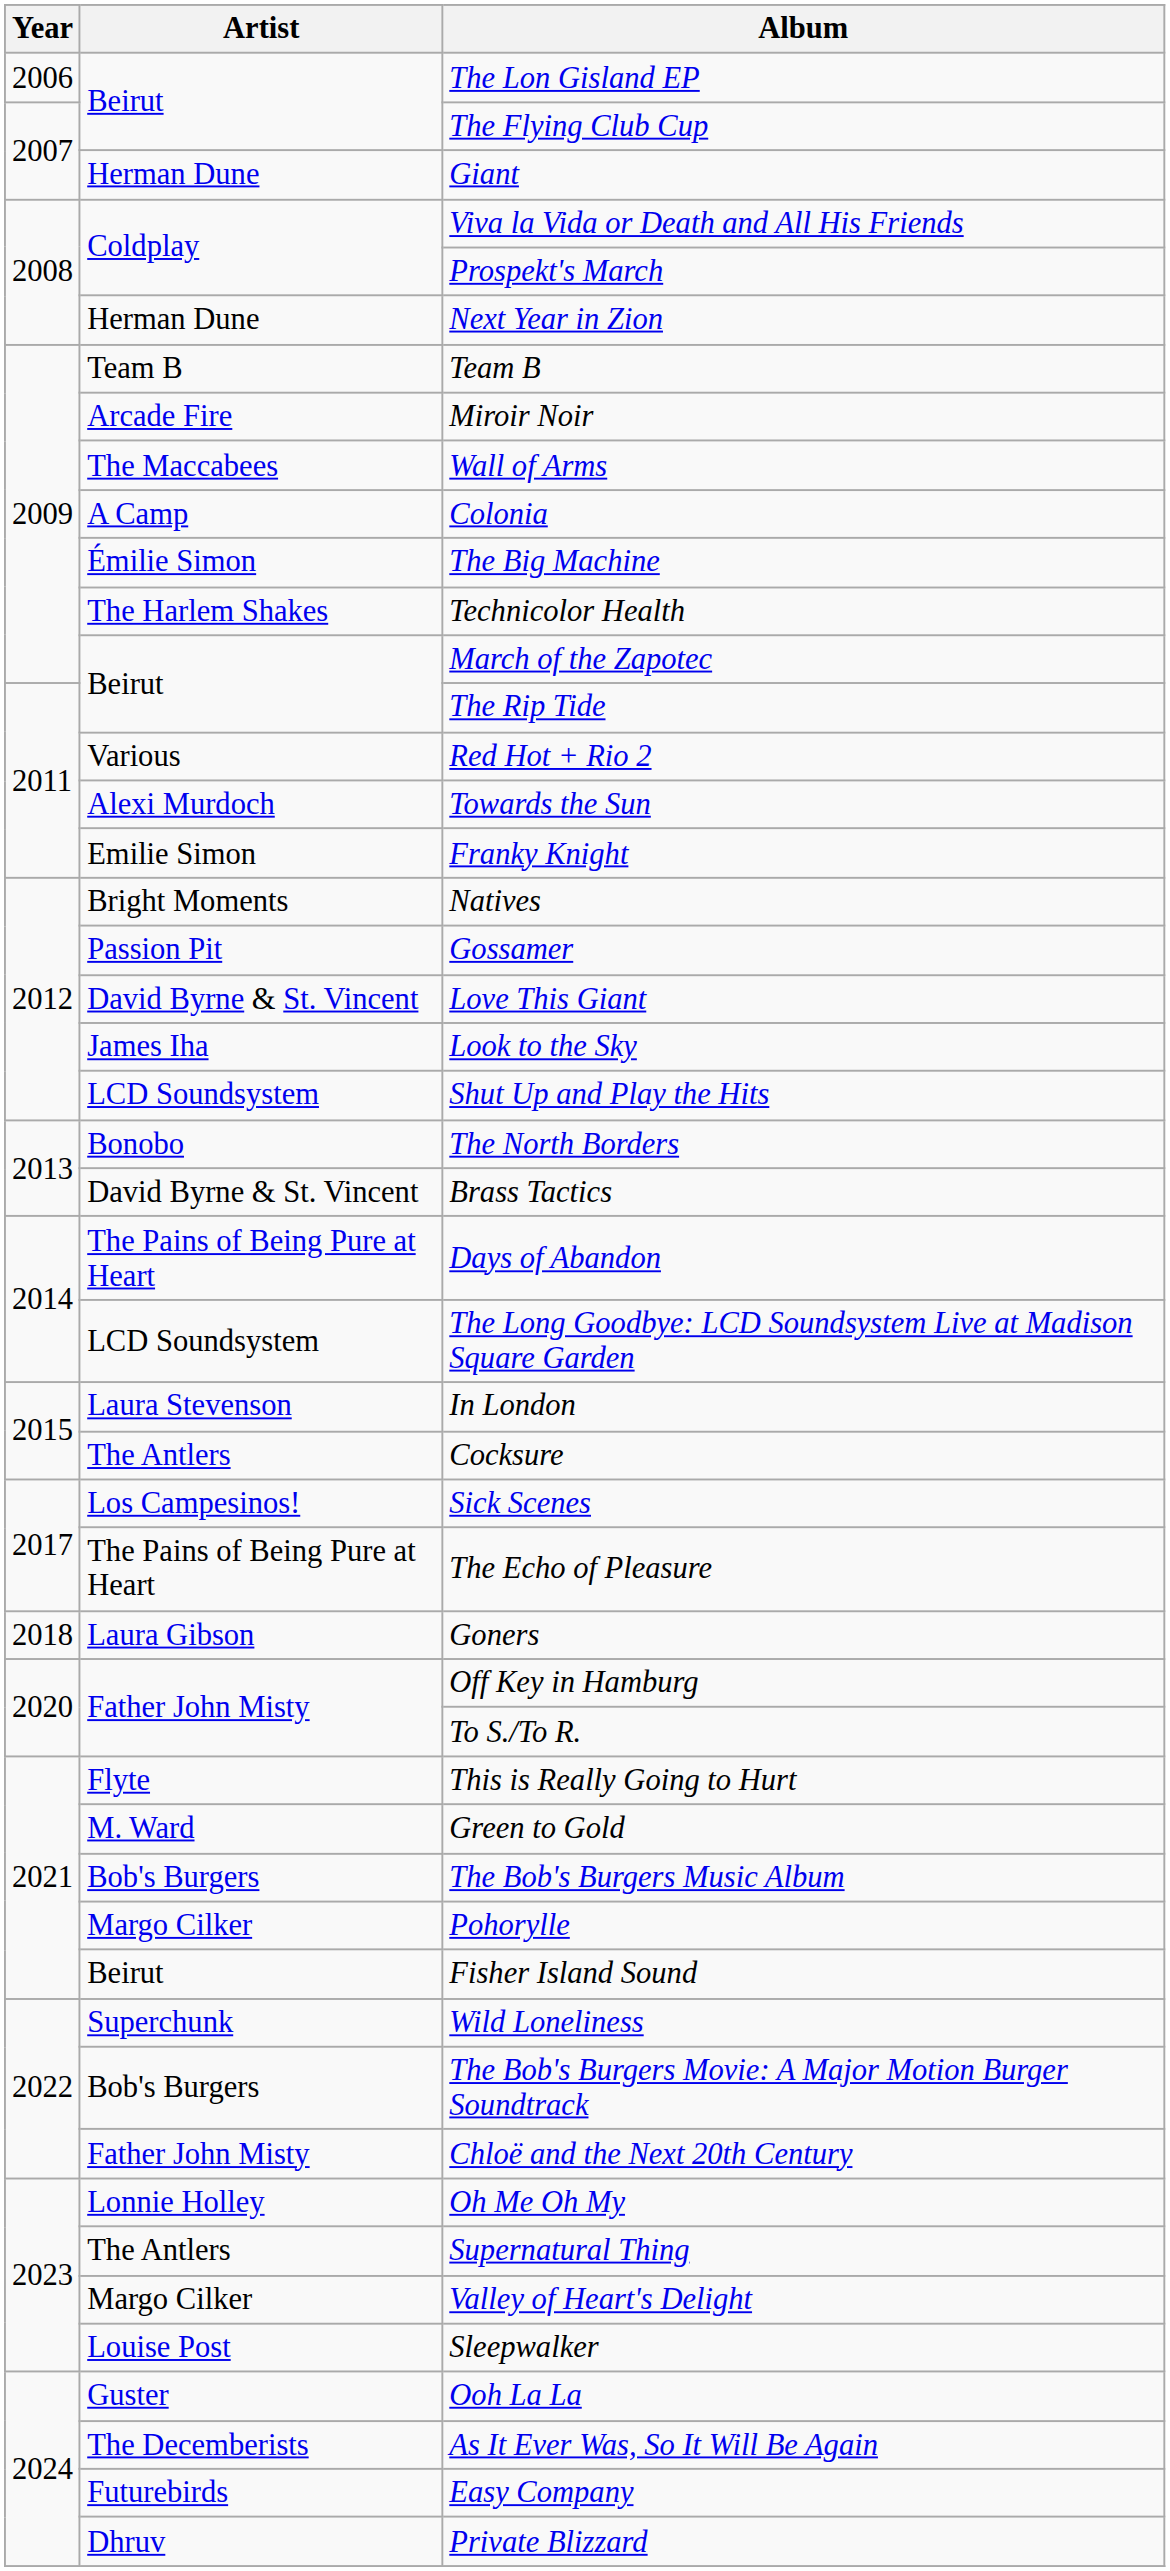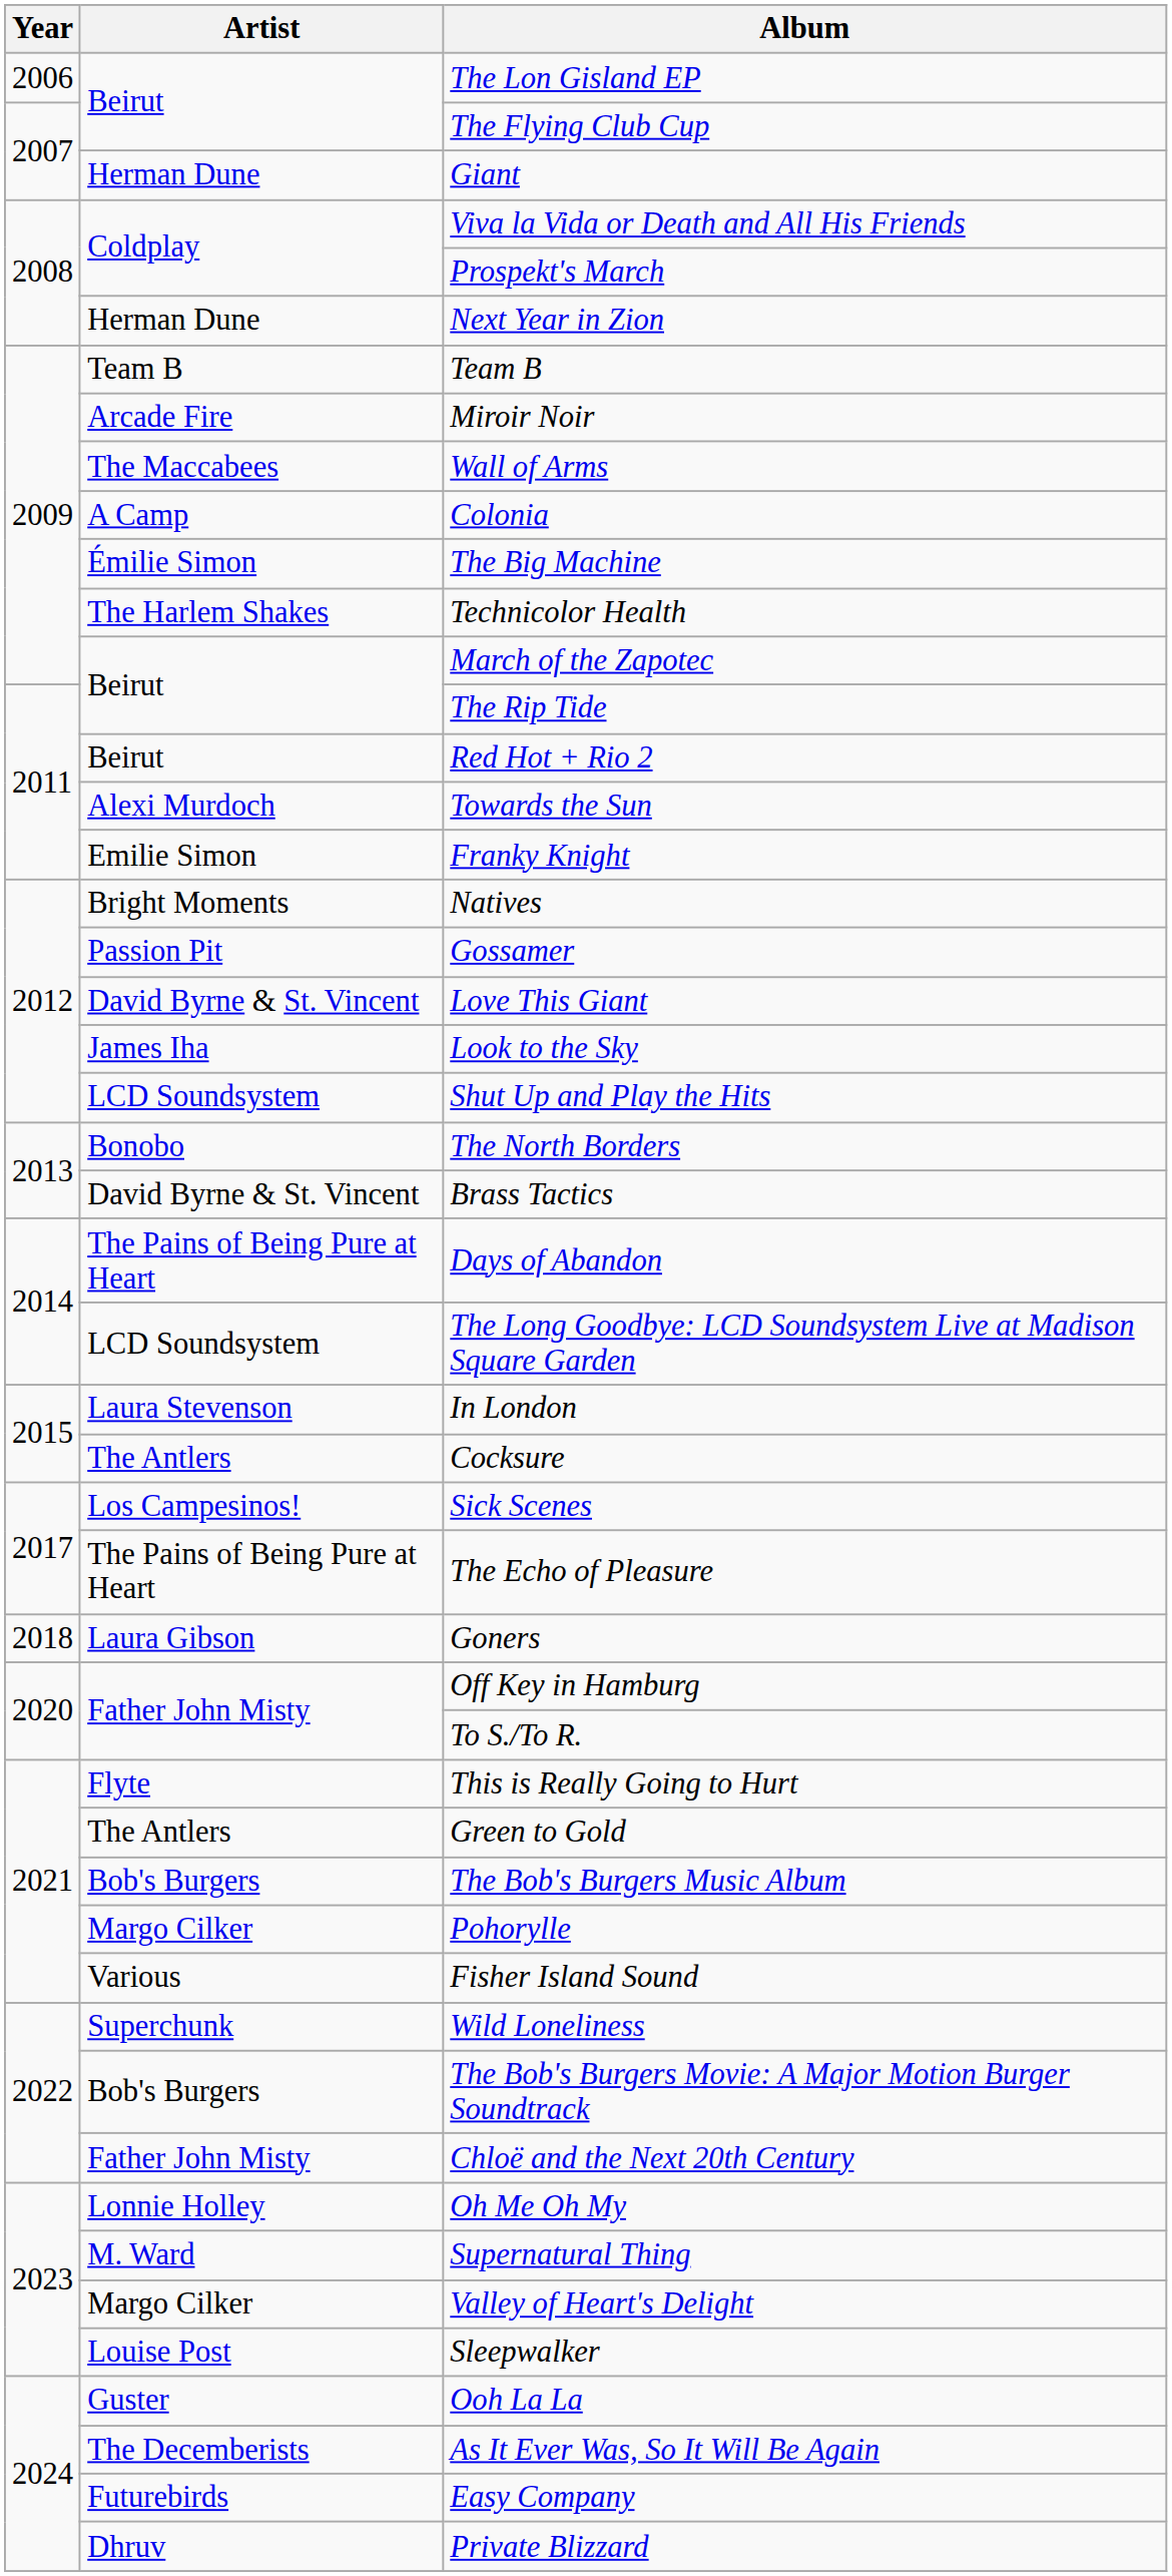Red Hot + Rio 2 | Artist: Various -> Beirut
Green to Gold | Artist: M. Ward -> The Antlers
Fisher Island Sound | Artist: Beirut -> Various
Supernatural Thing | Artist: The Antlers -> M. Ward
